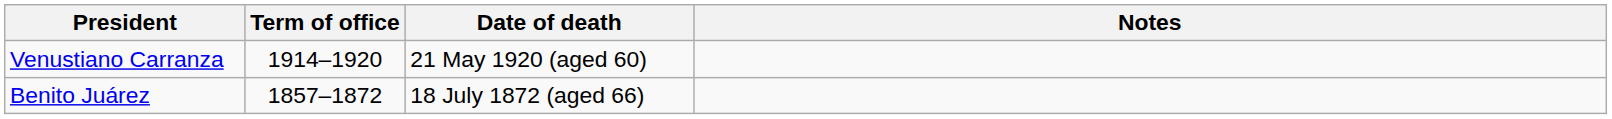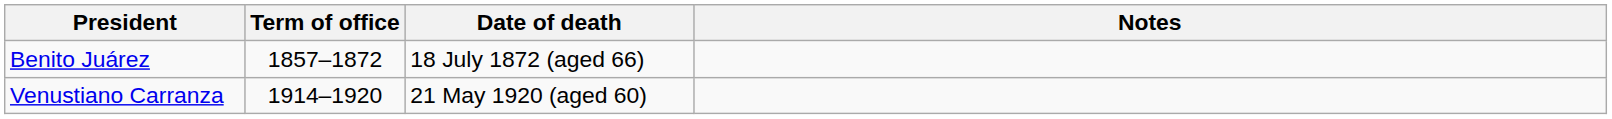rows swapped: Benito Juárez <-> Venustiano Carranza
